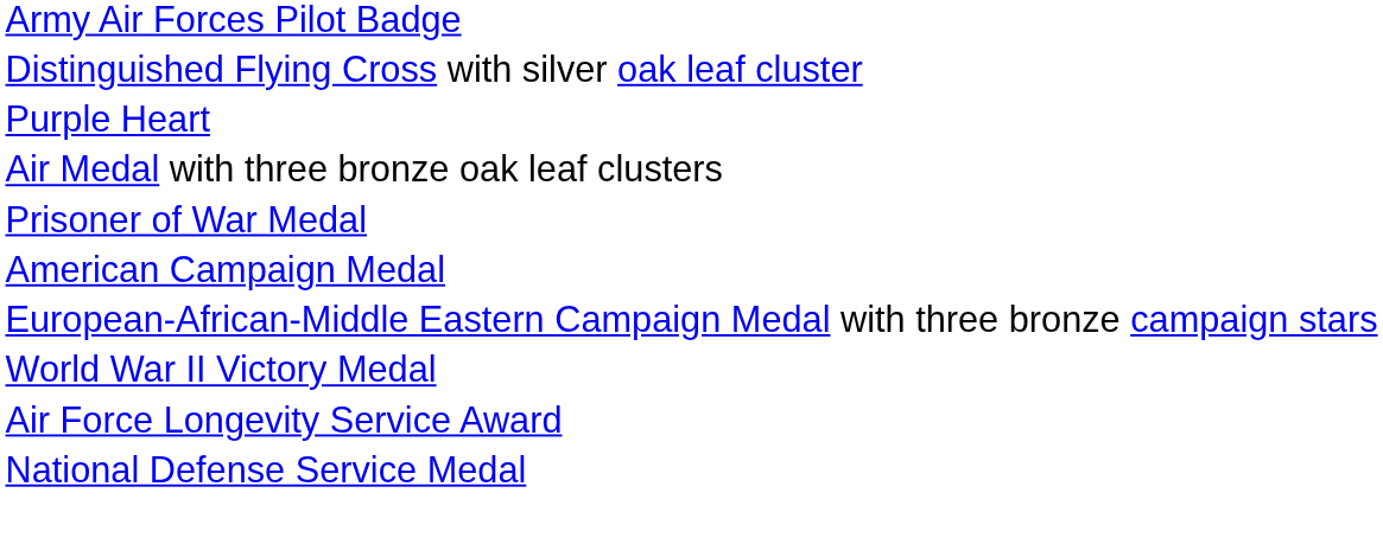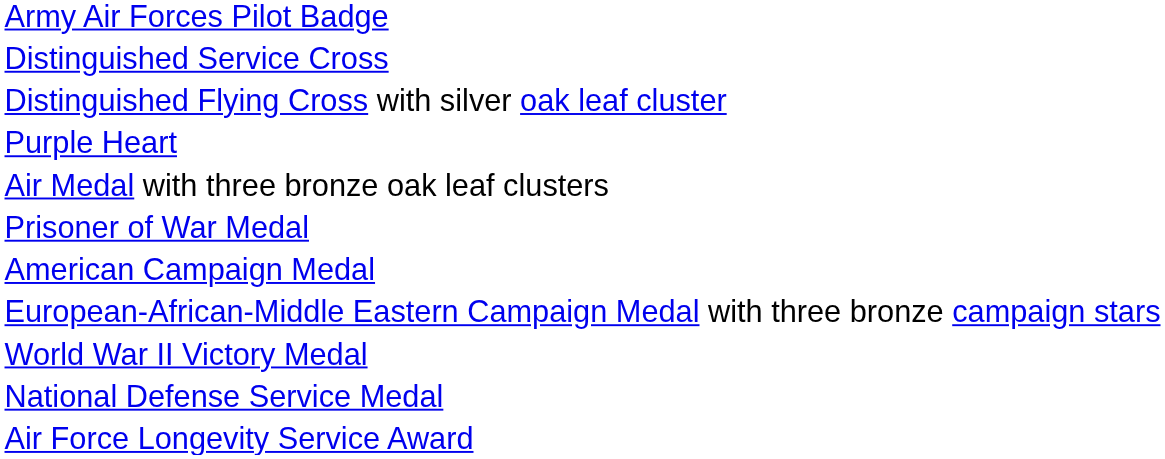+ row: Distinguished Service Cross
rows swapped: National Defense Service Medal <-> Air Force Longevity Service Award
